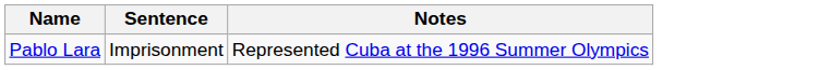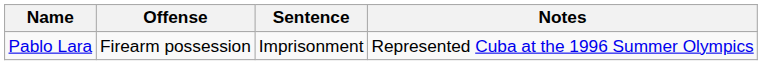+ column: Offense | Firearm possession
